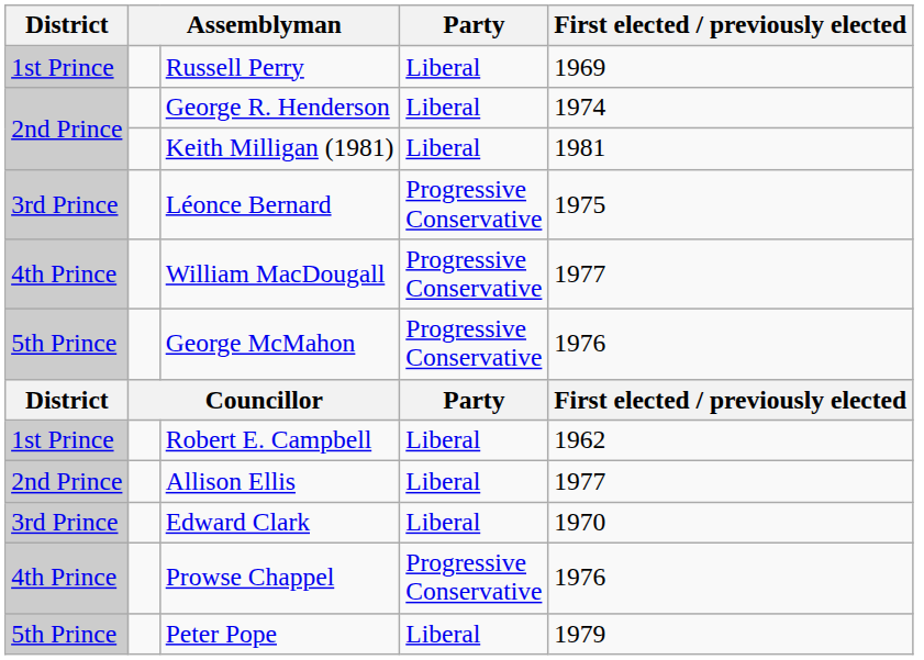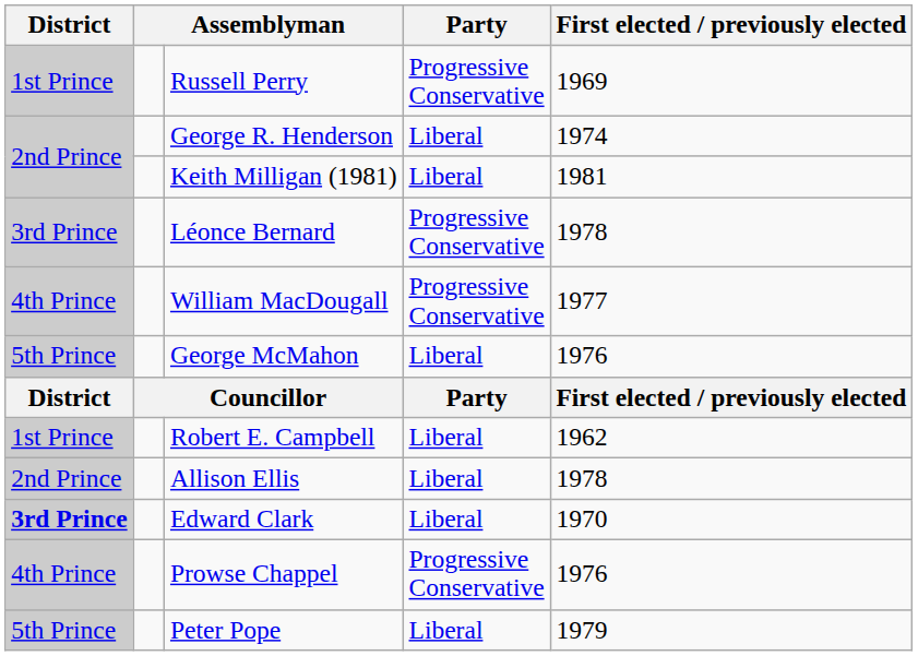Russell Perry | Party: Liberal -> Progressive Conservative
Léonce Bernard | First elected / previously elected: 1975 -> 1978
George McMahon | Party: Progressive Conservative -> Liberal
Allison Ellis | First elected / previously elected: 1977 -> 1978
Edward Clark | District: normal -> bold
